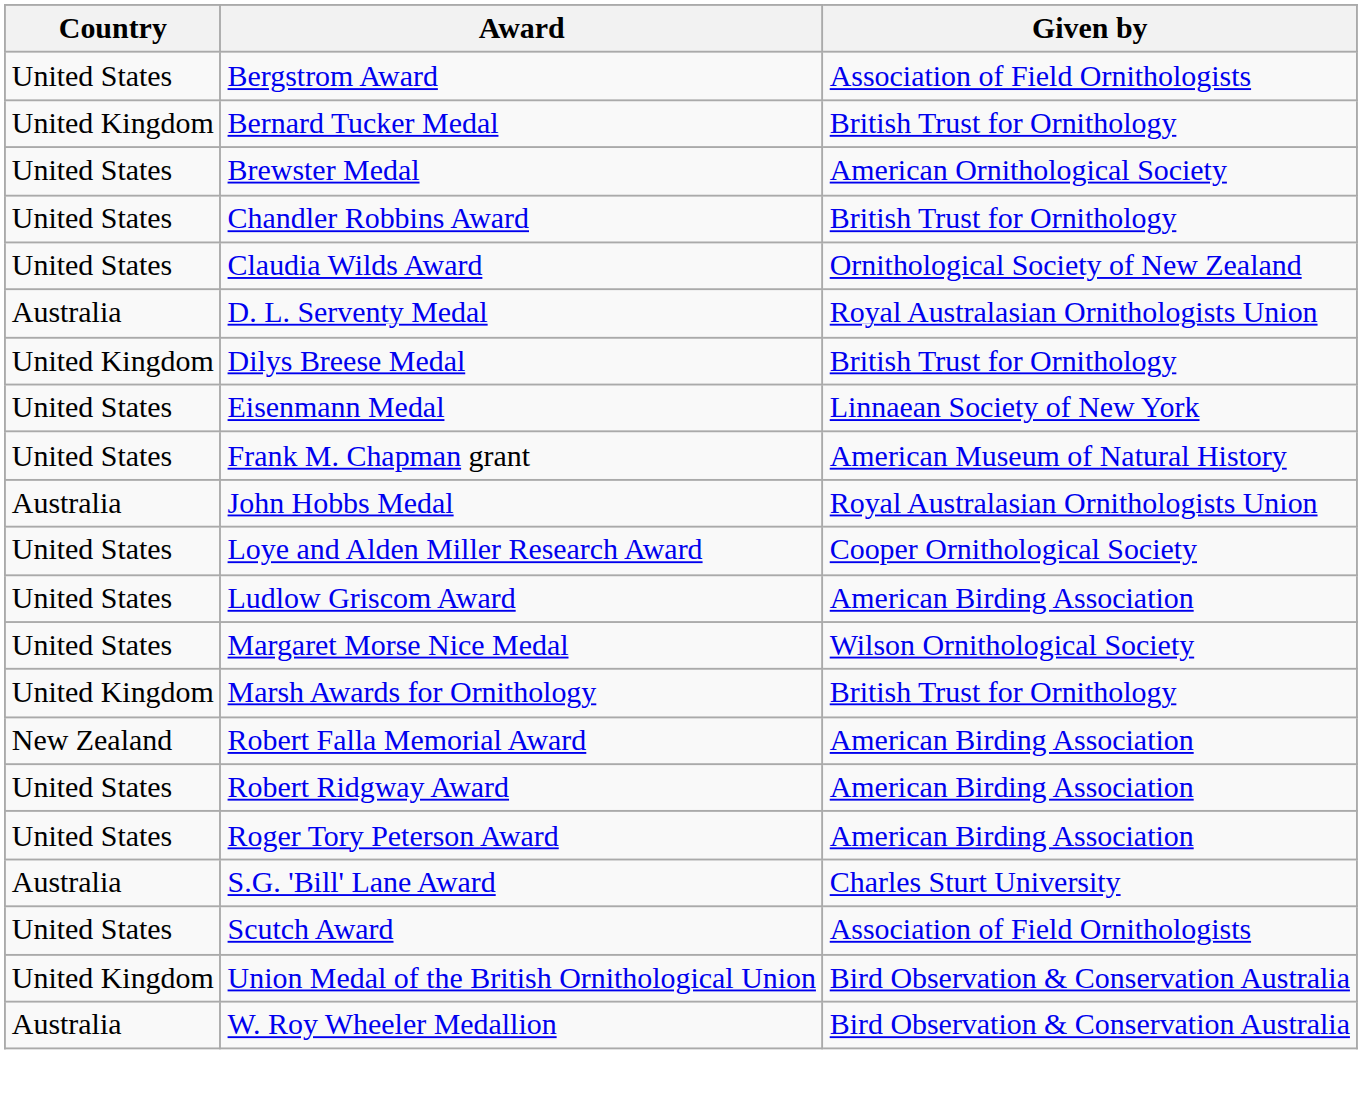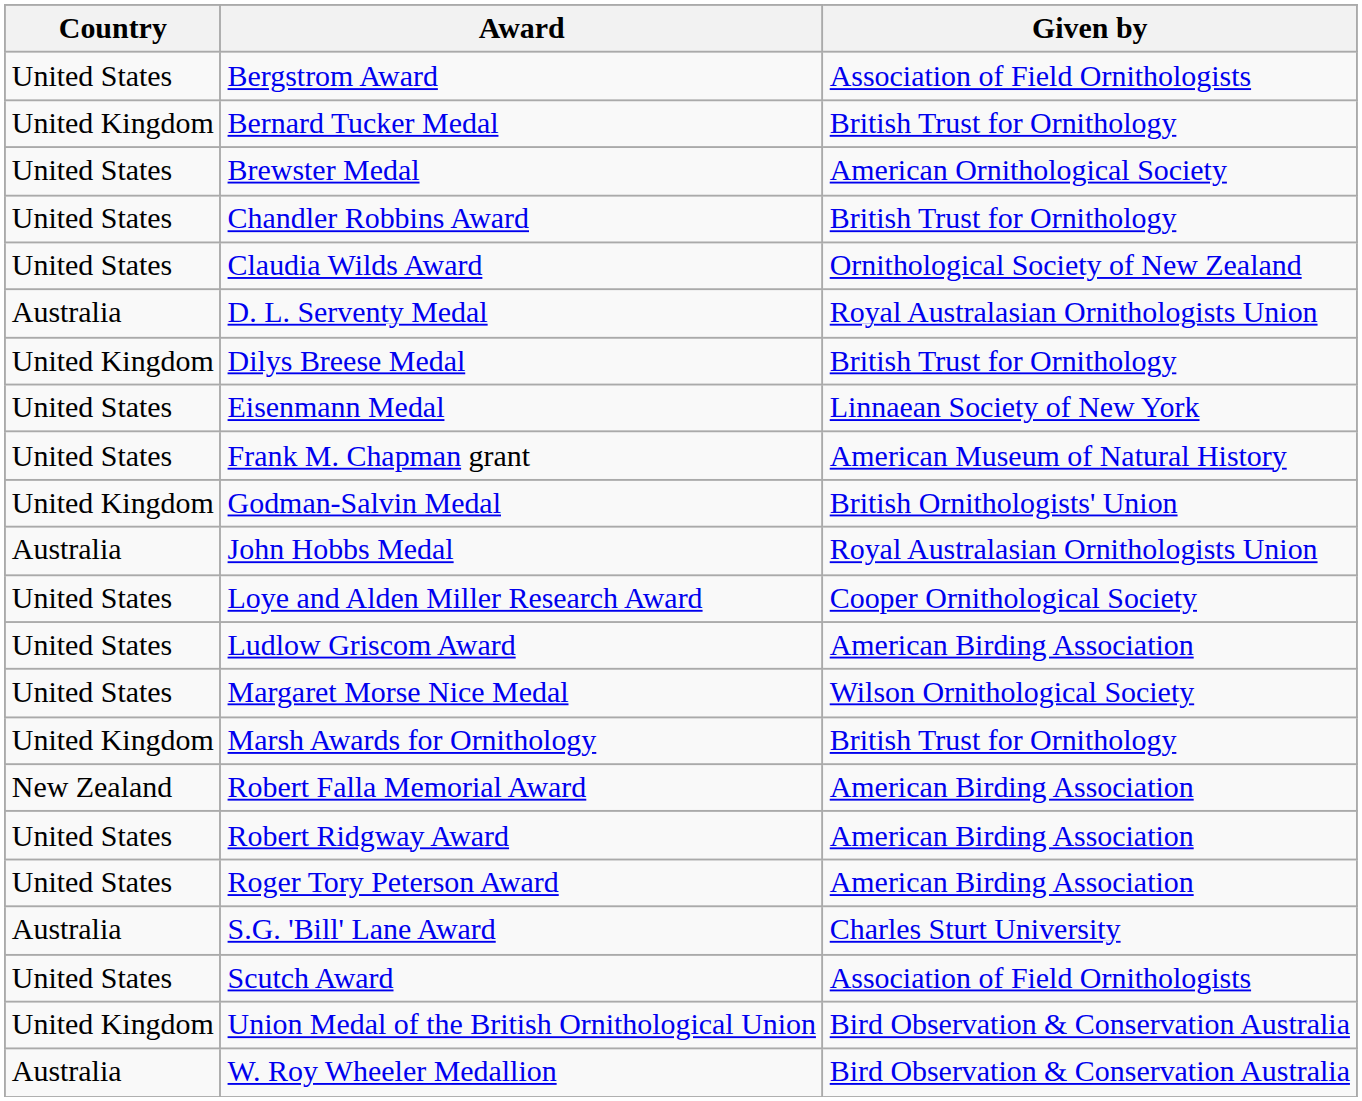+ row: United Kingdom | Godman-Salvin Medal | British Ornithologists' Union
